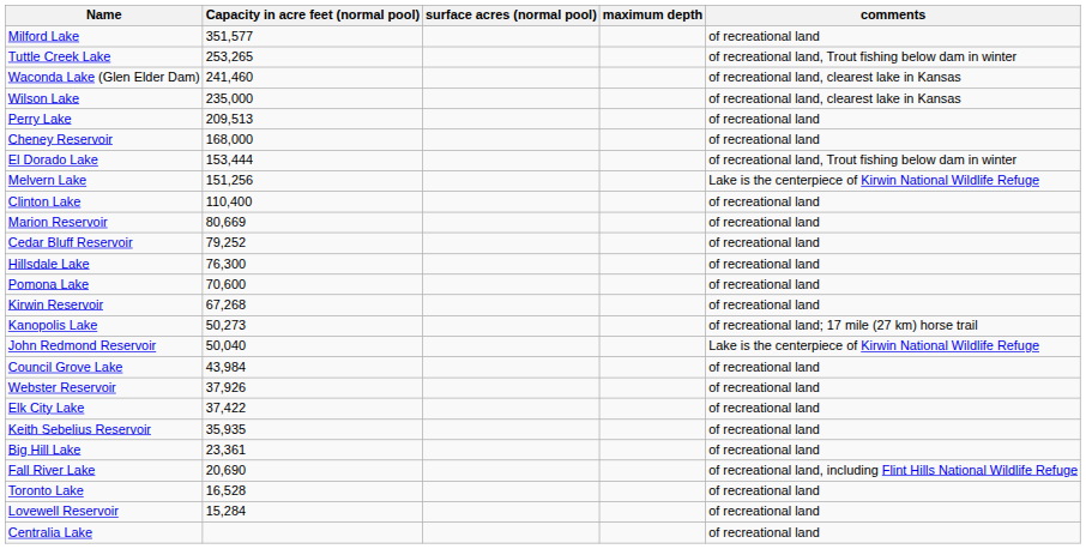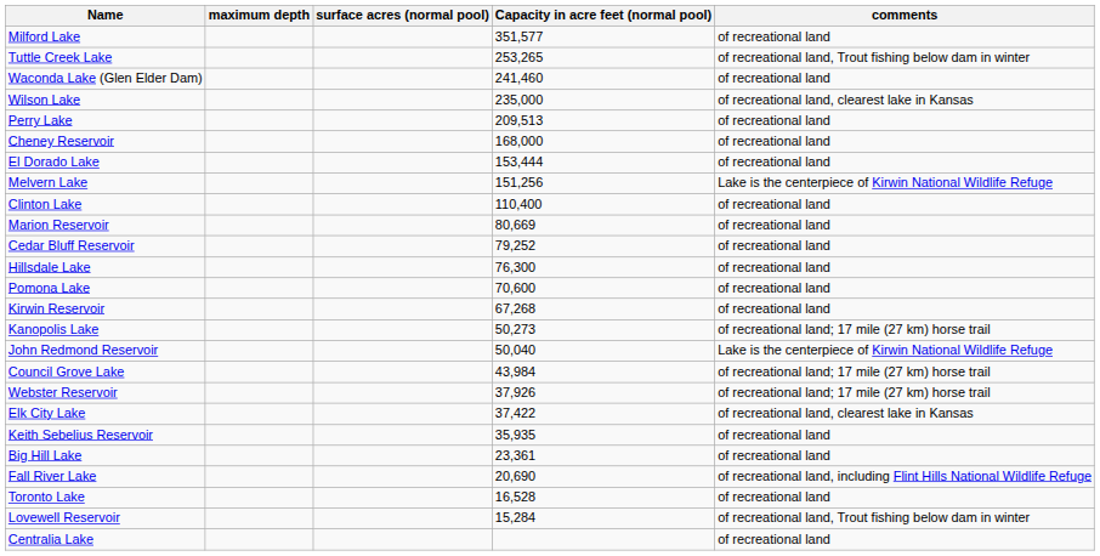columns swapped: Capacity in acre feet (normal pool) <-> maximum depth
Waconda Lake (Glen Elder Dam) | comments: of recreational land, clearest lake in Kansas -> of recreational land
El Dorado Lake | comments: of recreational land, Trout fishing below dam in winter -> of recreational land
Council Grove Lake | comments: of recreational land -> of recreational land; 17 mile (27 km) horse trail
Webster Reservoir | comments: of recreational land -> of recreational land; 17 mile (27 km) horse trail
Elk City Lake | comments: of recreational land -> of recreational land, clearest lake in Kansas
Lovewell Reservoir | comments: of recreational land -> of recreational land, Trout fishing below dam in winter
